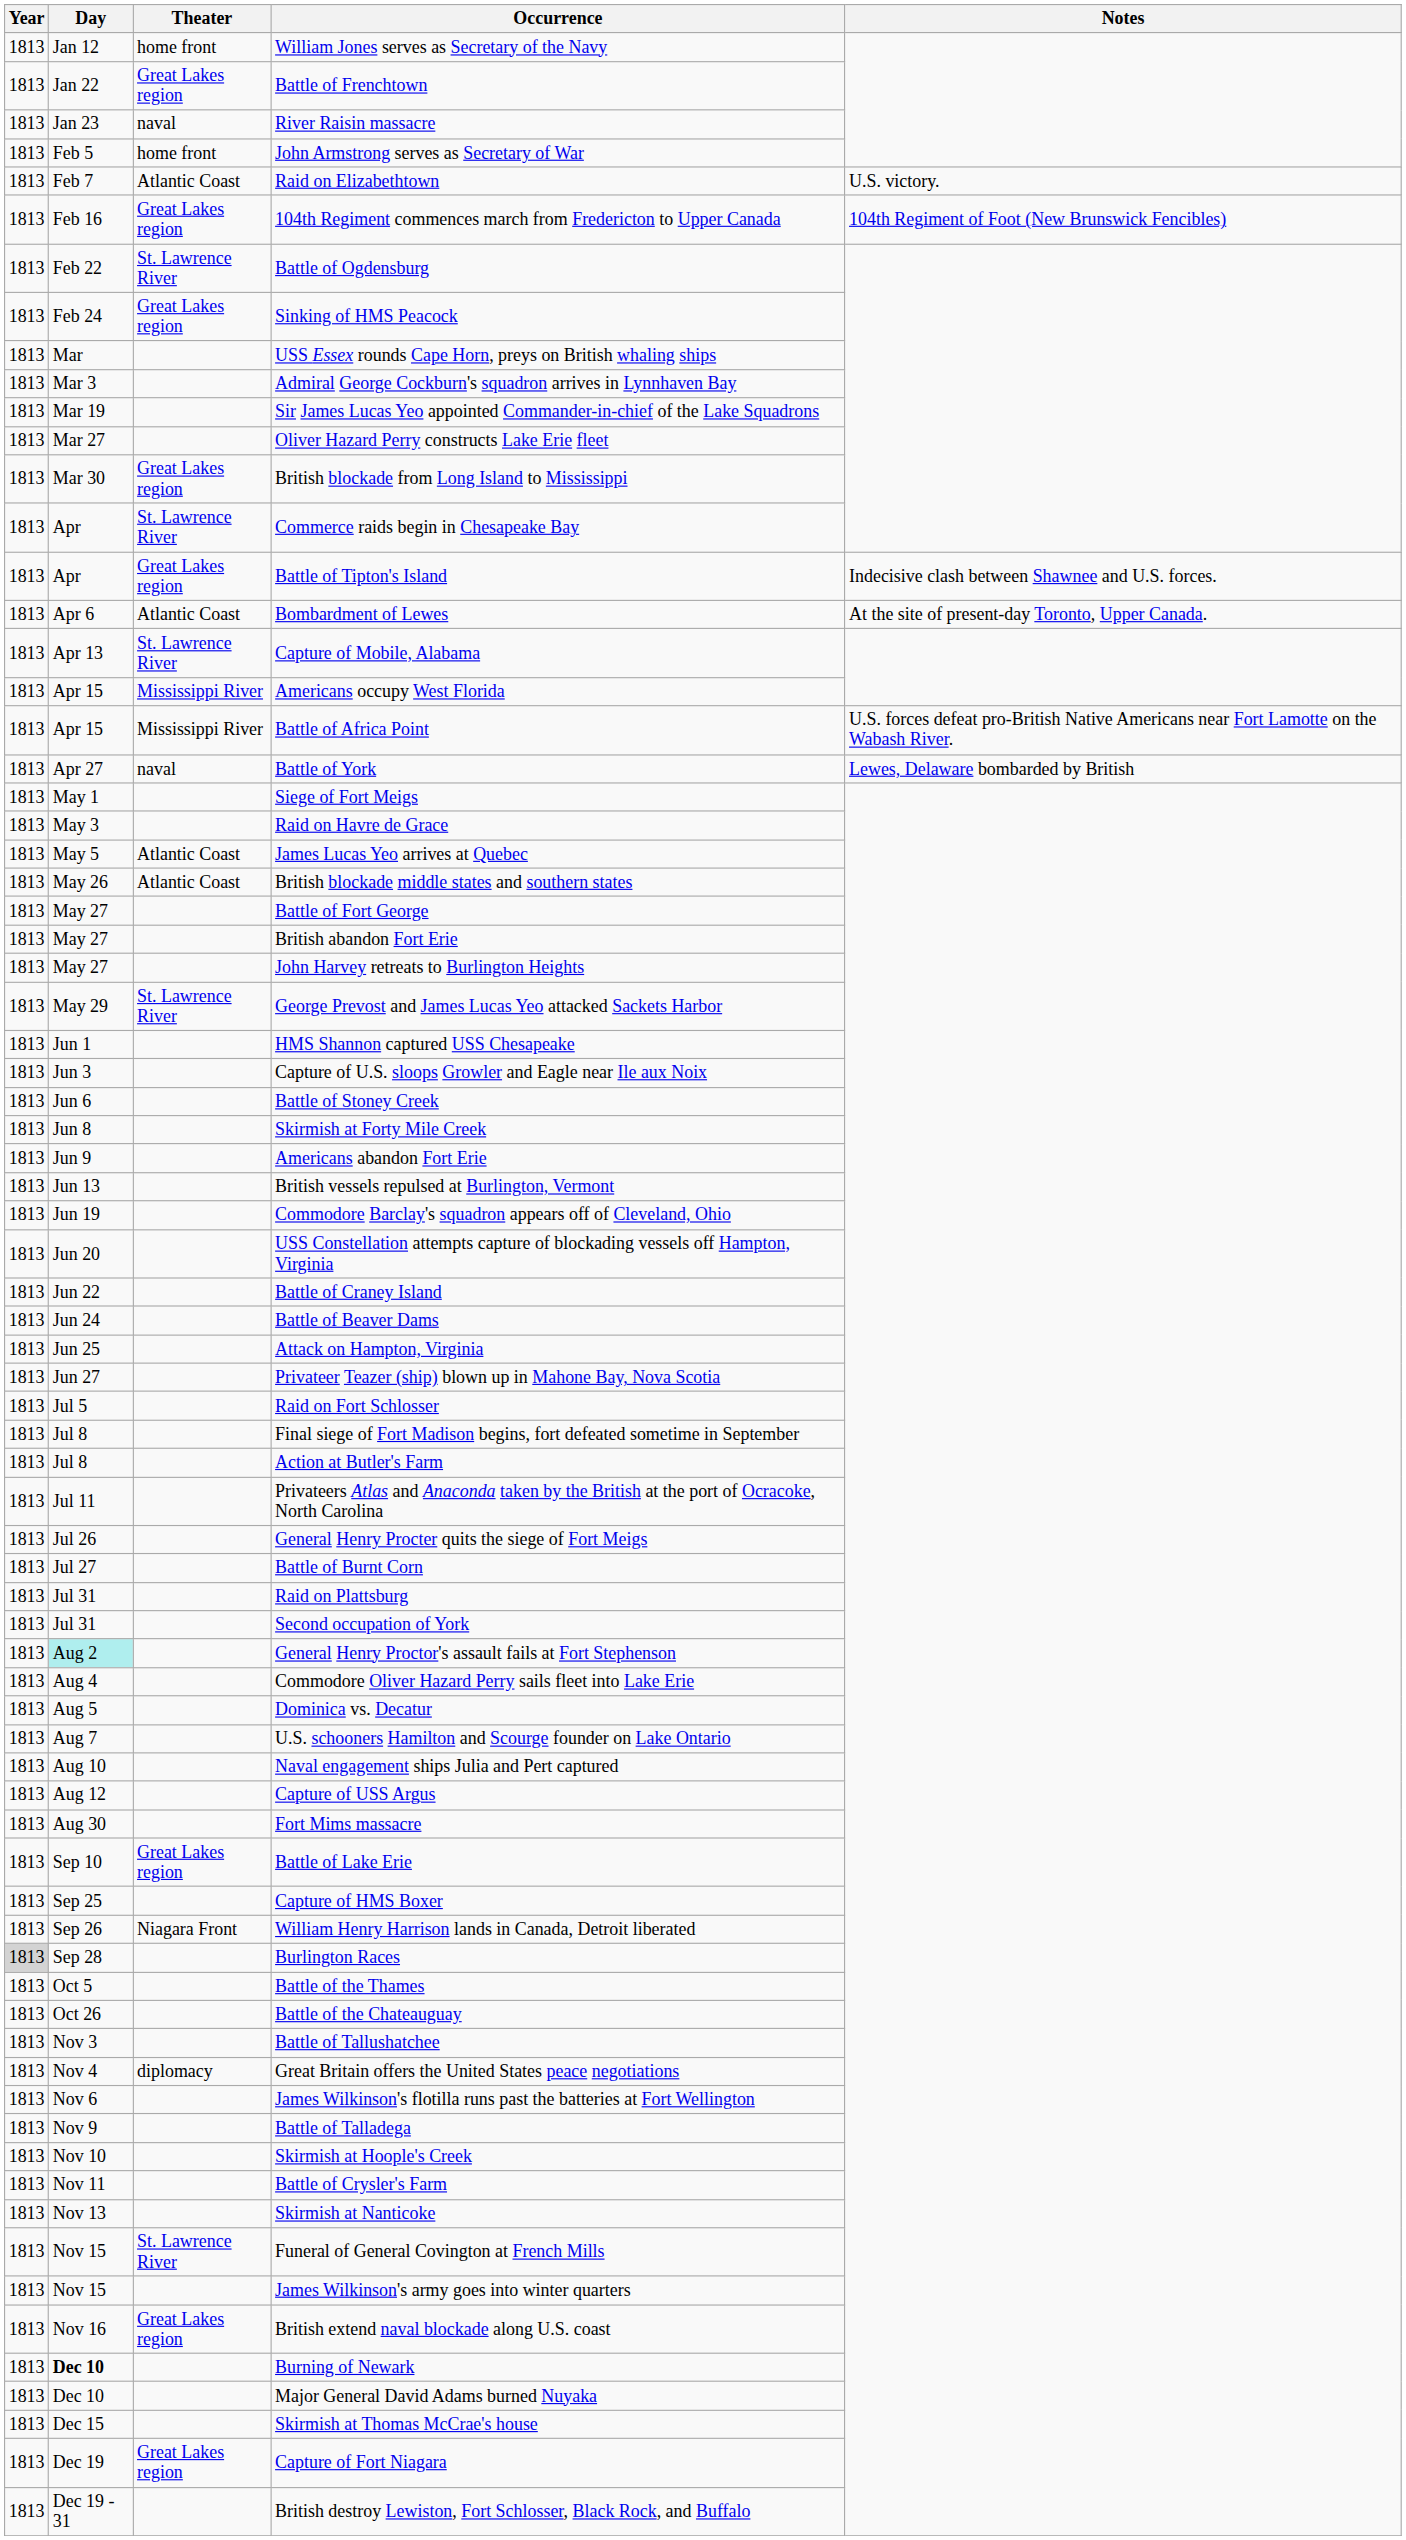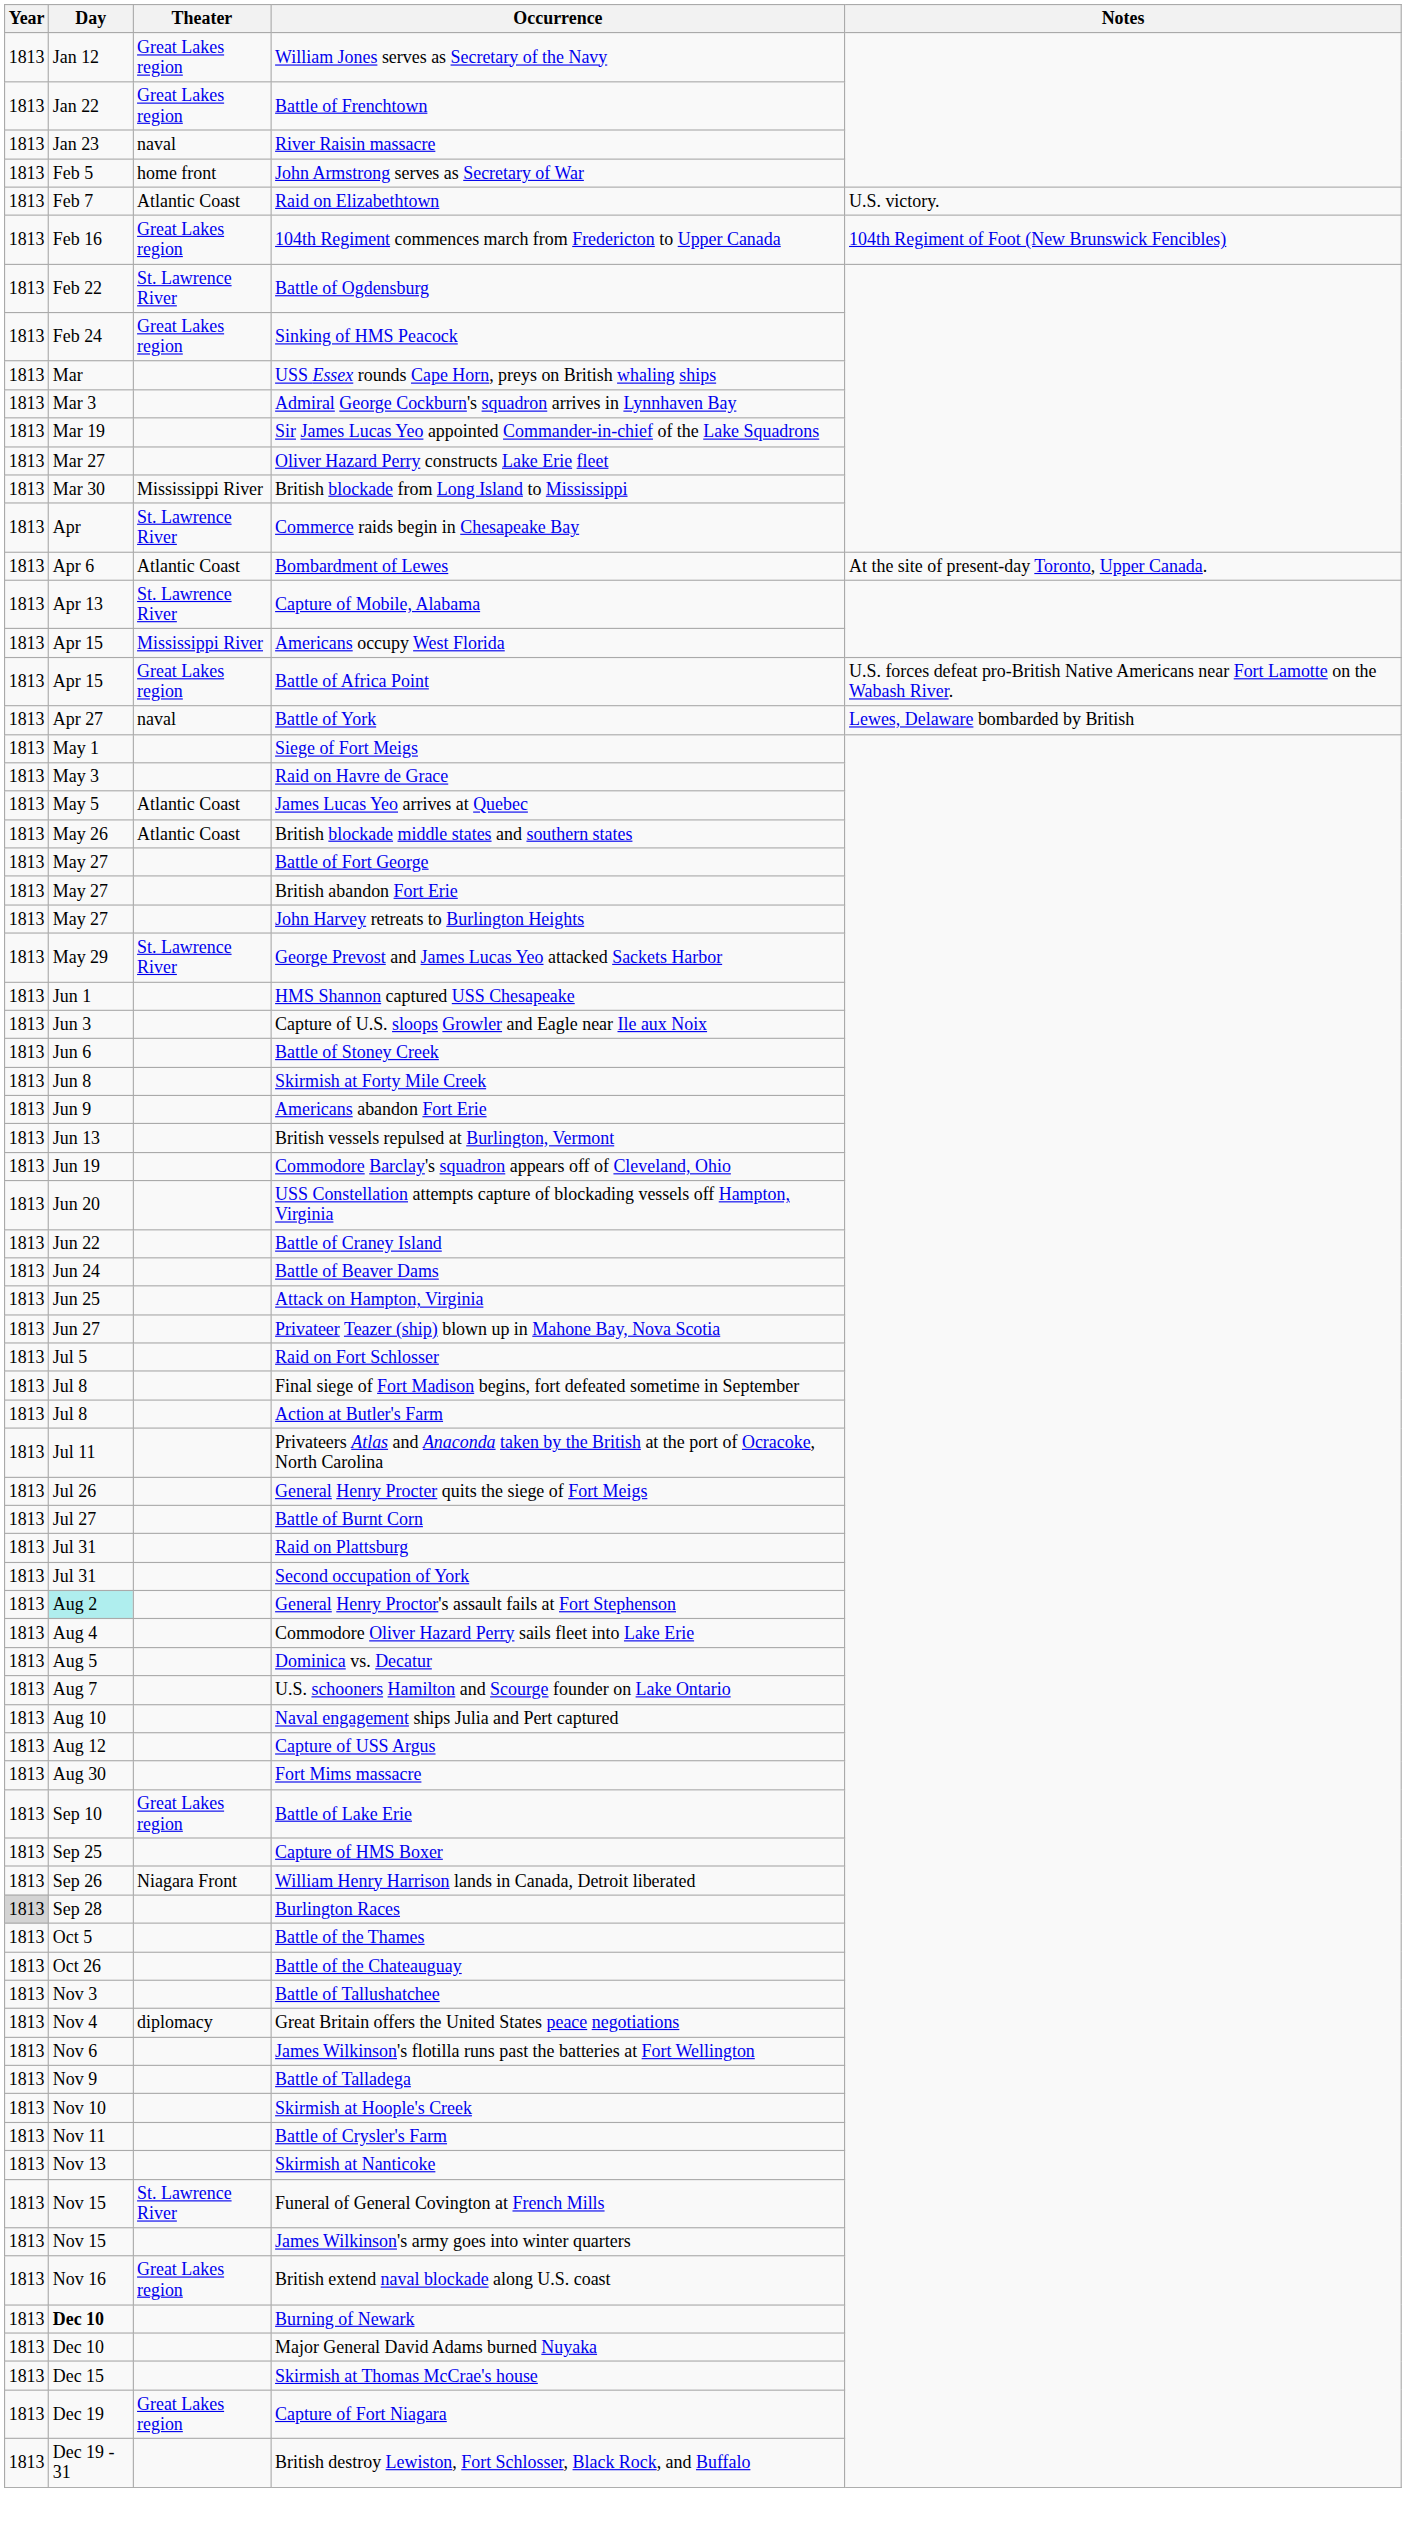William Jones serves as Secretary of the Navy | Theater: home front -> Great Lakes region
British blockade from Long Island to Mississippi | Theater: Great Lakes region -> Mississippi River
- row: 1813 | Apr | Great Lakes region | Battle of Tipton's Island | Indecisive clash between Shawnee and U.S. forces.
Battle of Africa Point | Theater: Mississippi River -> Great Lakes region
